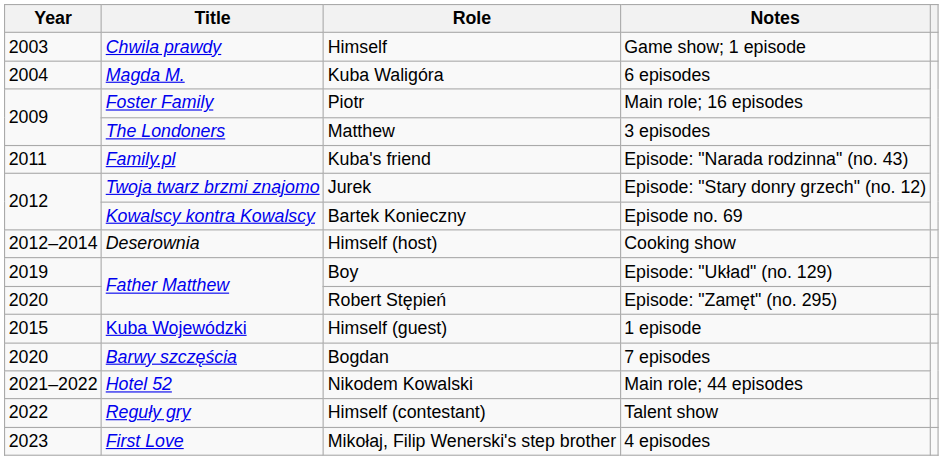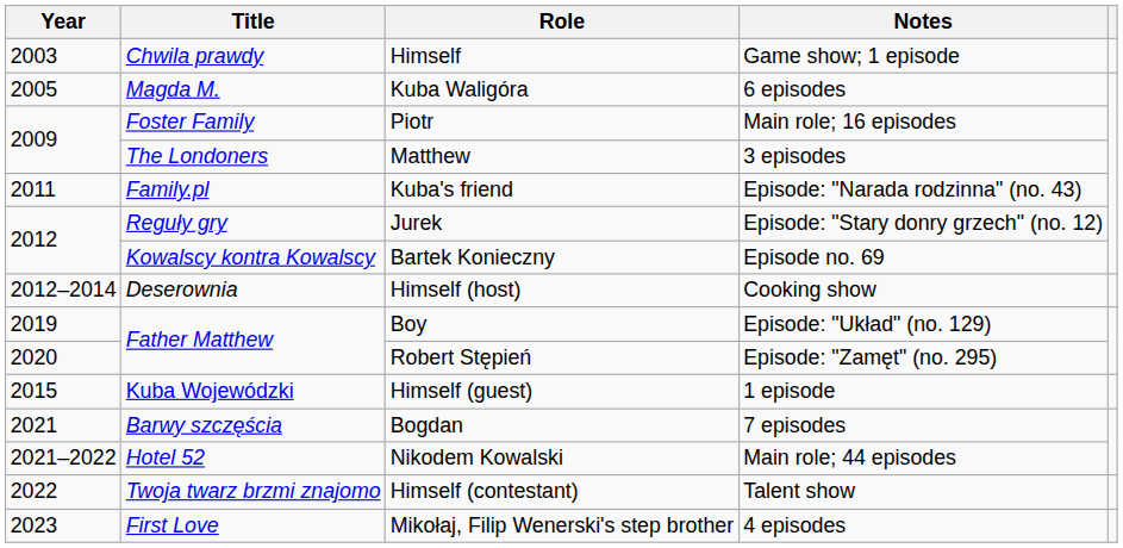Kuba Waligóra | Year: 2004 -> 2005
Jurek | Title: Twoja twarz brzmi znajomo -> Reguły gry
Bogdan | Year: 2020 -> 2021
Himself (contestant) | Title: Reguły gry -> Twoja twarz brzmi znajomo
